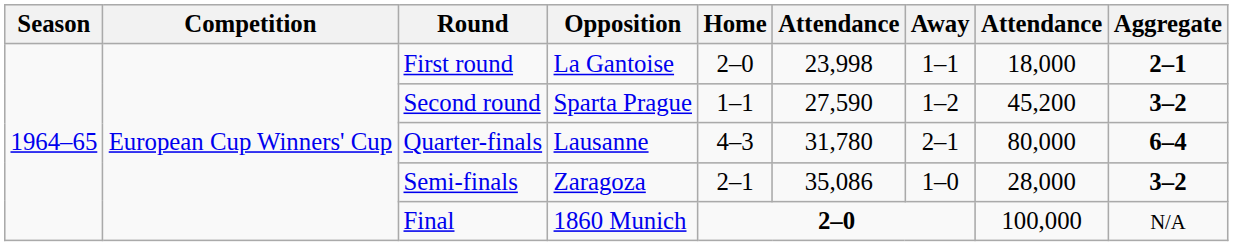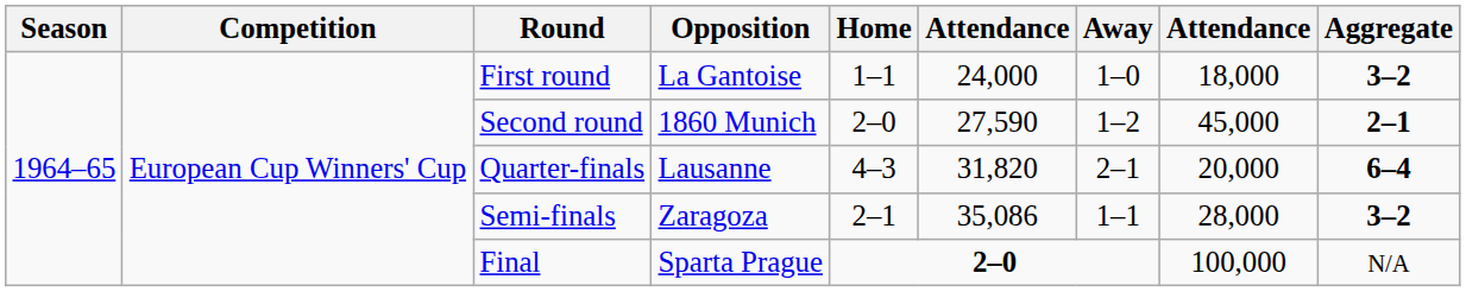First round | Home: 2–0 -> 1–1
First round | column 6: 23,998 -> 24,000
First round | Away: 1–1 -> 1–0
First round | Aggregate: 2–1 -> 3–2
Second round | Opposition: Sparta Prague -> 1860 Munich
Second round | Home: 1–1 -> 2–0
Second round | column 8: 45,200 -> 45,000
Second round | Aggregate: 3–2 -> 2–1
Quarter-finals | column 6: 31,780 -> 31,820
Quarter-finals | column 8: 80,000 -> 20,000
Semi-finals | Away: 1–0 -> 1–1
Final | Opposition: 1860 Munich -> Sparta Prague
